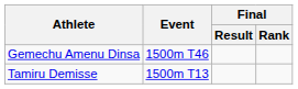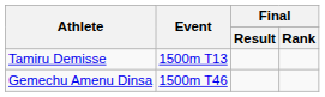rows swapped: Tamiru Demisse <-> Gemechu Amenu Dinsa
